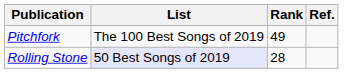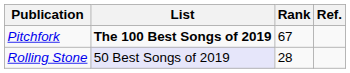Pitchfork | List: normal -> bold
Pitchfork | Rank: 49 -> 67
